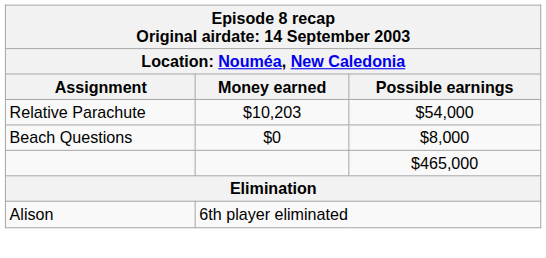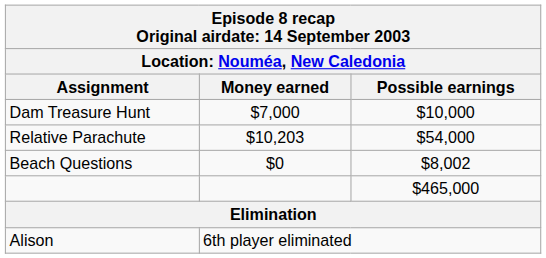+ row: Dam Treasure Hunt | $7,000 | $10,000
Beach Questions | Possible earnings: $8,000 -> $8,002
